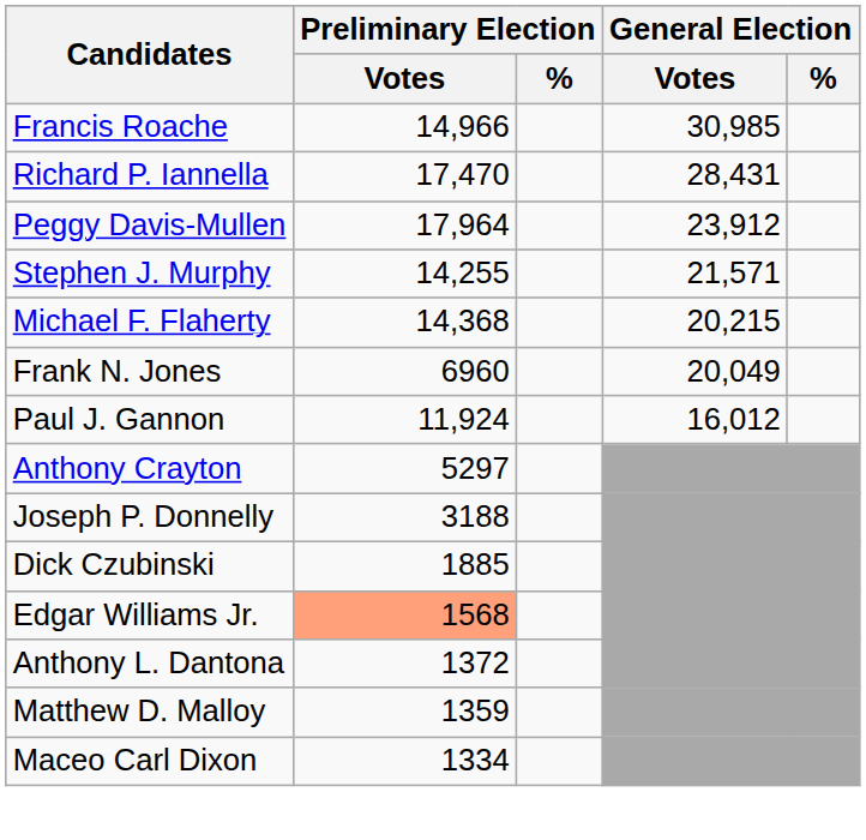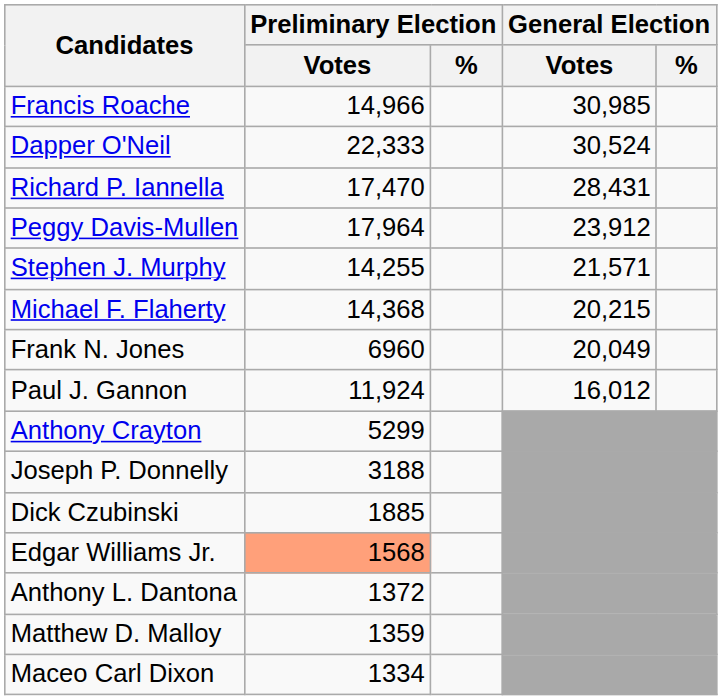+ row: Dapper O'Neil | 22,333 | 30,524
Anthony Crayton | Preliminary Election / Votes: 5297 -> 5299
